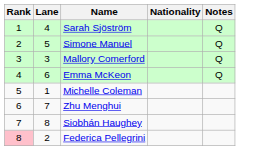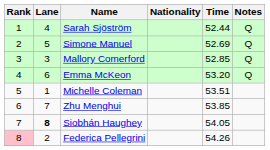+ column: Time | 52.44 | 52.69 | 52.85 | 53.20 | 53.51 | 53.85 | 54.05 | 54.26
Siobhán Haughey | Lane: normal -> bold
